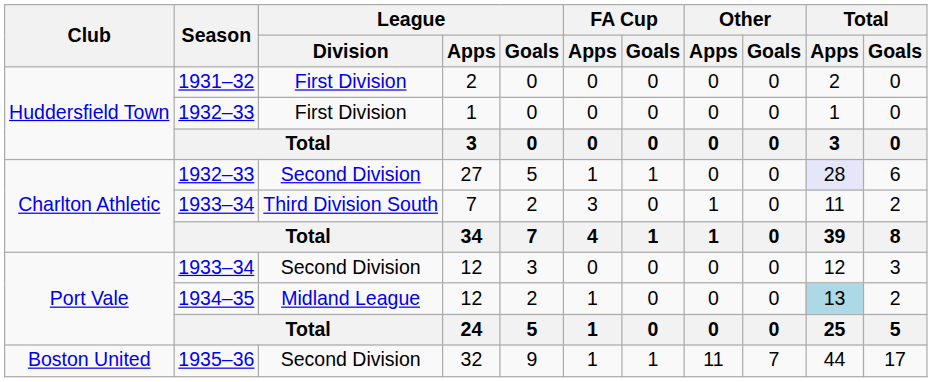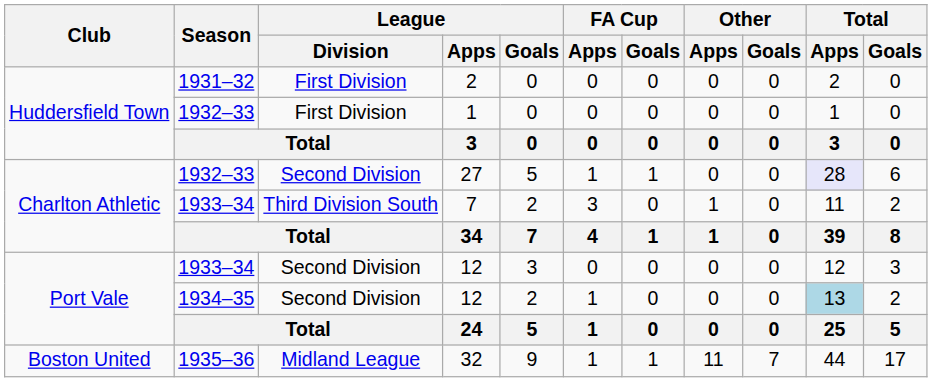1934–35 / 12 | League / Division: Midland League -> Second Division
32 | League / Division: Second Division -> Midland League
